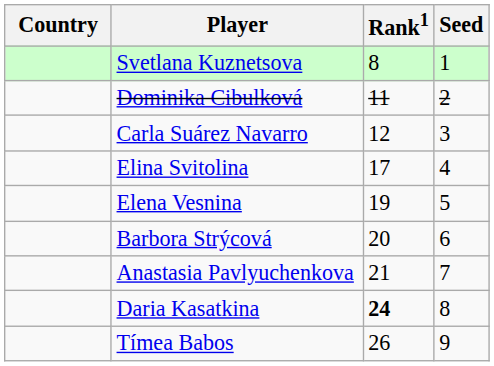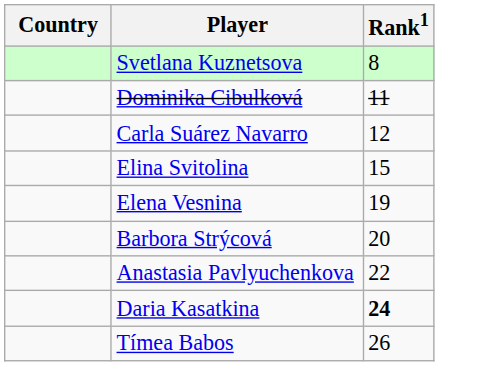- column: Seed | 1 | 2 | 3 | 4 | 5 | 6 | 7 | 8 | 9
Elina Svitolina | Rank1: 17 -> 15
Anastasia Pavlyuchenkova | Rank1: 21 -> 22
